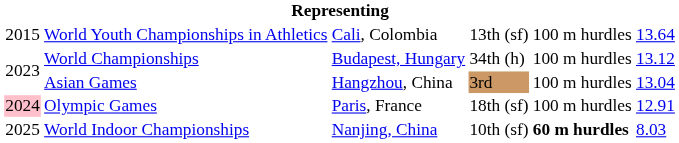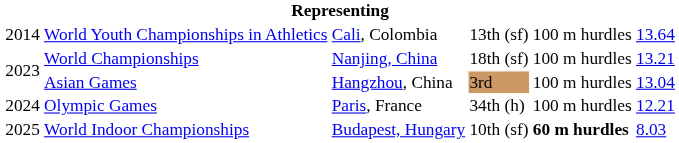World Youth Championships in Athletics | column 1: 2015 -> 2014
World Championships | column 3: Budapest, Hungary -> Nanjing, China
World Championships | column 4: 34th (h) -> 18th (sf)
World Championships | column 6: 13.12 -> 13.21
Olympic Games | column 1: pink background -> no background
Olympic Games | column 4: 18th (sf) -> 34th (h)
Olympic Games | column 6: 12.91 -> 12.21
World Indoor Championships | column 3: Nanjing, China -> Budapest, Hungary
